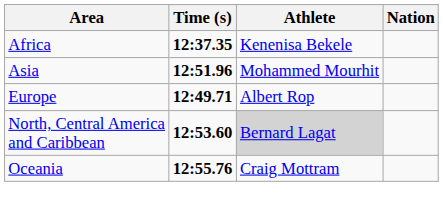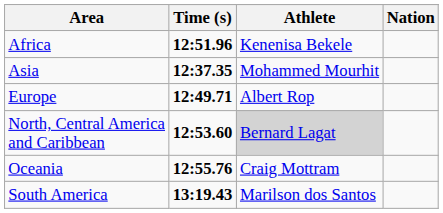Africa | Time (s): 12:37.35 -> 12:51.96
Asia | Time (s): 12:51.96 -> 12:37.35
+ row: South America | 13:19.43 | Marilson dos Santos
